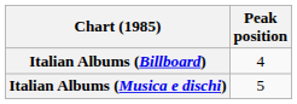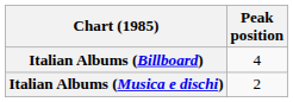Italian Albums (Musica e dischi) | Peak position: 5 -> 2
